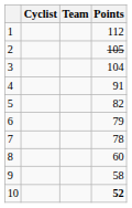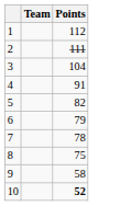- column: Cyclist
2 | Points: 105 -> 111
8 | Points: 60 -> 75
